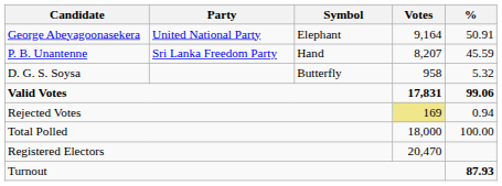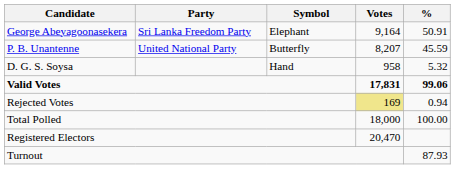George Abeyagoonasekera | Party: United National Party -> Sri Lanka Freedom Party
P. B. Unantenne | Party: Sri Lanka Freedom Party -> United National Party
P. B. Unantenne | Symbol: Hand -> Butterfly
D. G. S. Soysa | Symbol: Butterfly -> Hand
Turnout | %: bold -> normal
